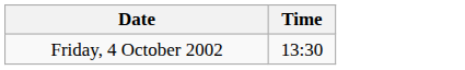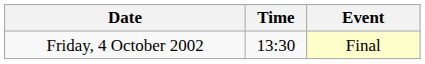+ column: Event | Final
